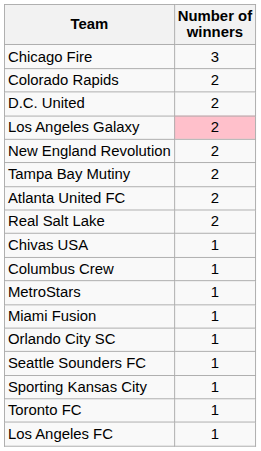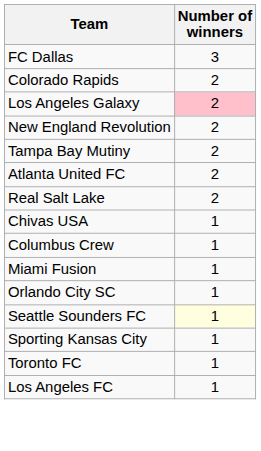- row: Chicago Fire | 3
+ row: FC Dallas | 3
- row: D.C. United | 2
- row: MetroStars | 1
Seattle Sounders FC | Number of winners: no background -> lightyellow background
